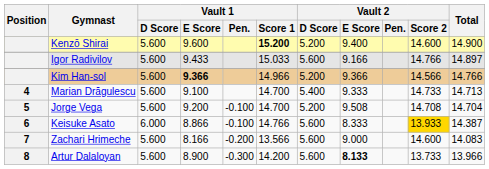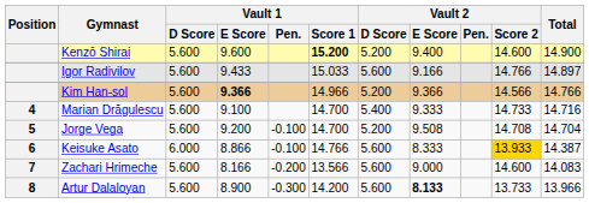Marian Drăgulescu | Total: 14.713 -> 14.716
